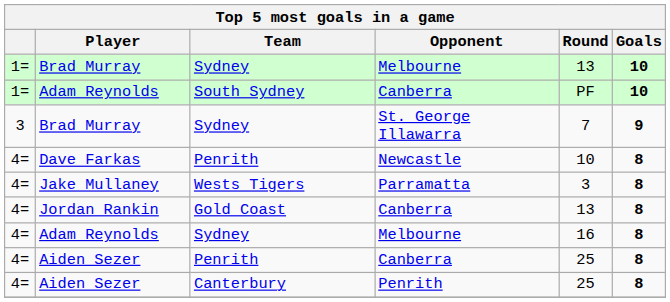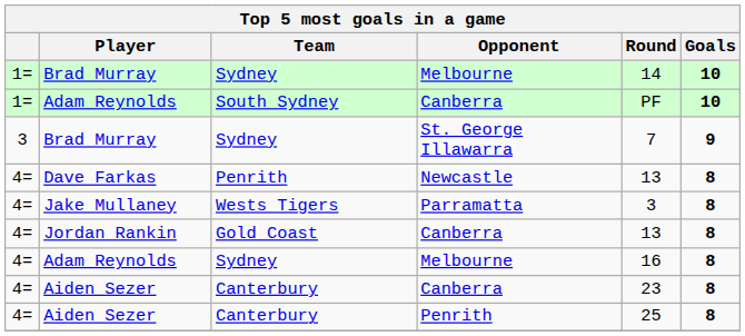Brad Murray / Melbourne | Round: 13 -> 14
Dave Farkas | Round: 10 -> 13
Aiden Sezer / Canberra | Team: Penrith -> Canterbury
Aiden Sezer / Canberra | Round: 25 -> 23
